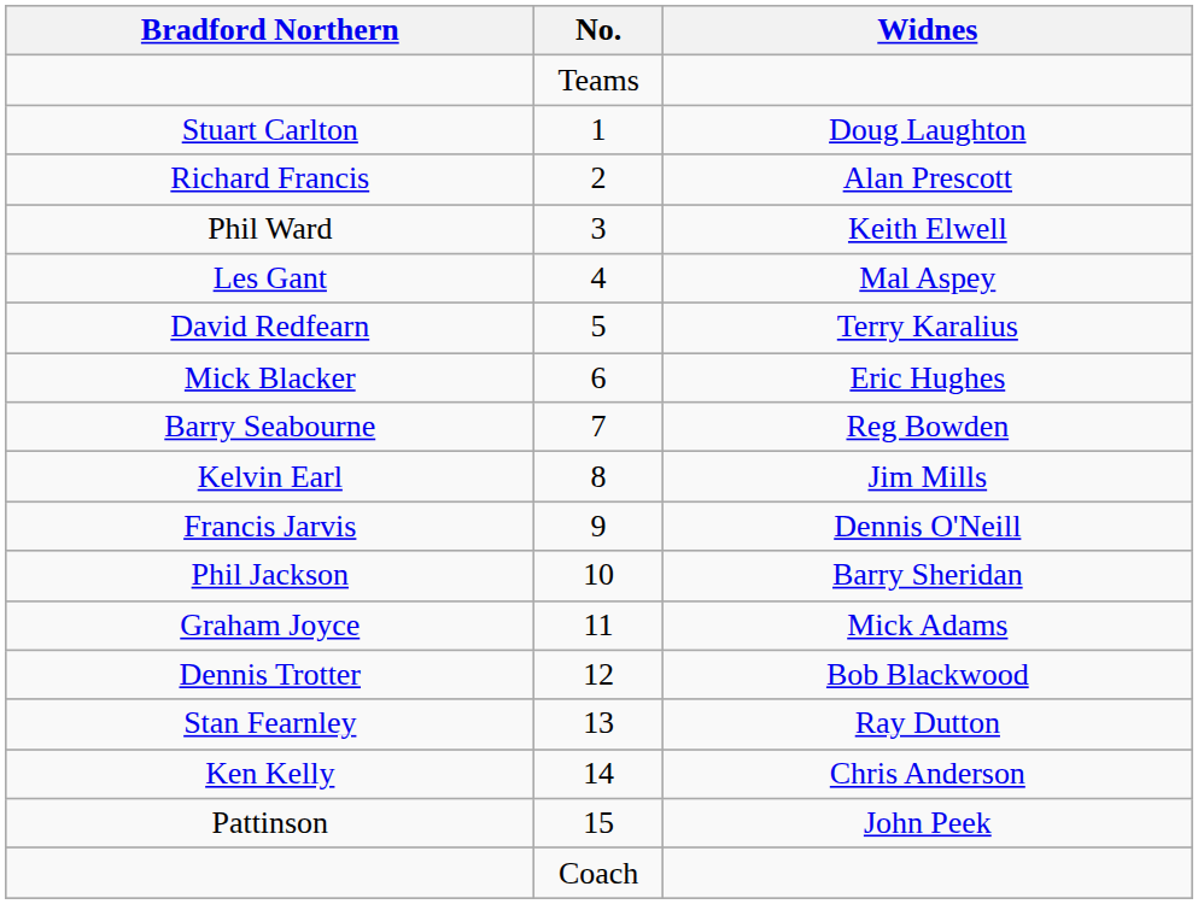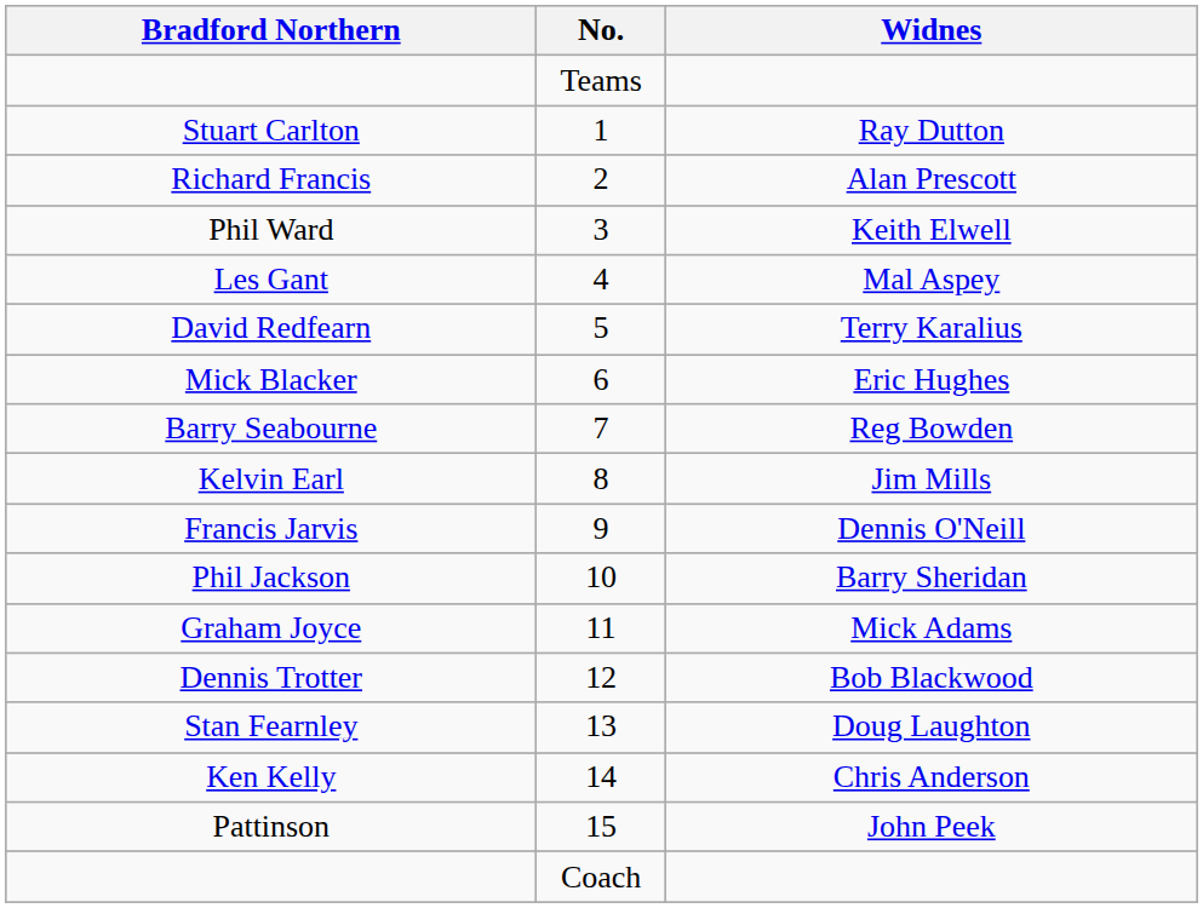Stuart Carlton | Widnes: Doug Laughton -> Ray Dutton
Stan Fearnley | Widnes: Ray Dutton -> Doug Laughton
